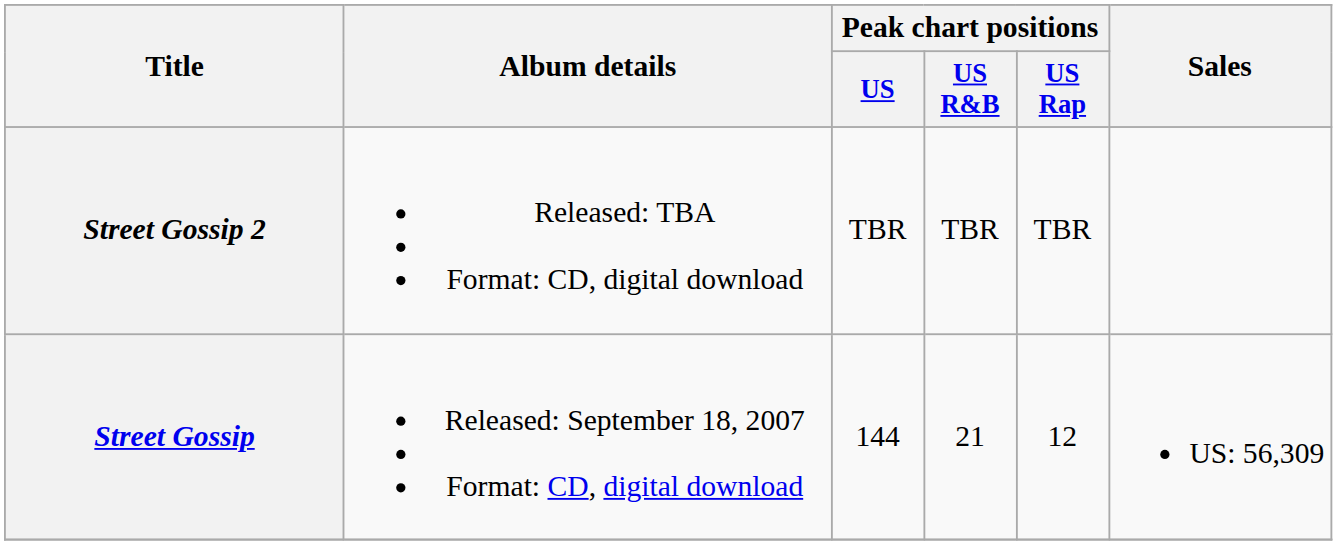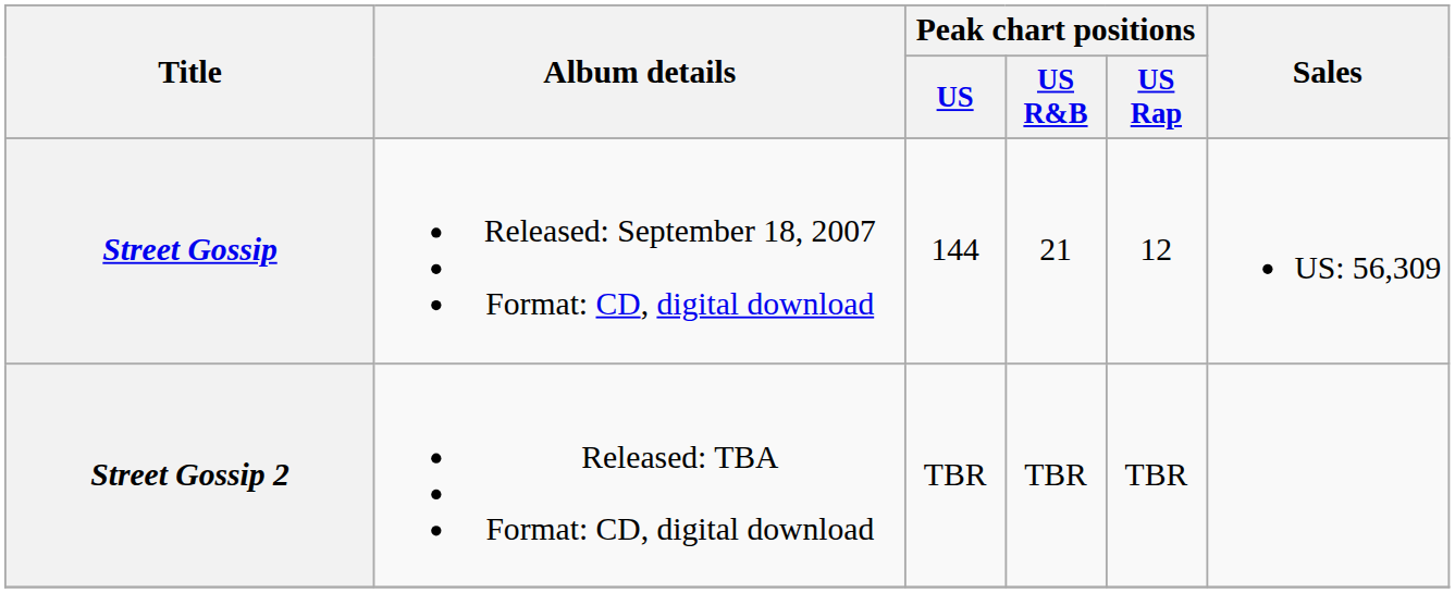rows swapped: Street Gossip <-> Street Gossip 2
